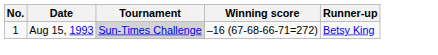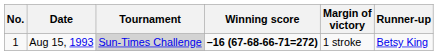+ column: Margin of victory | 1 stroke
Aug 15, 1993 | Winning score: normal -> bold
